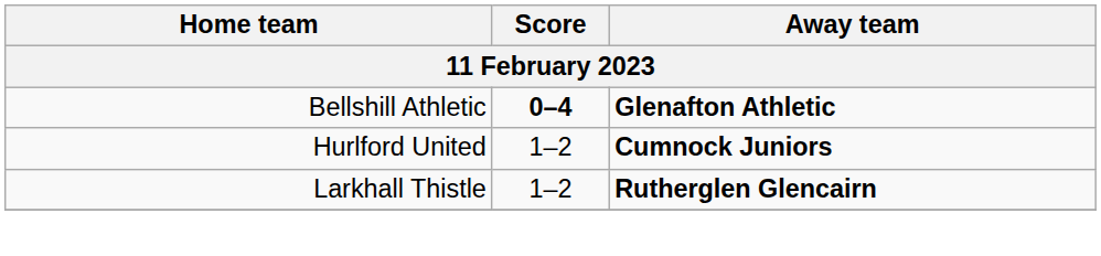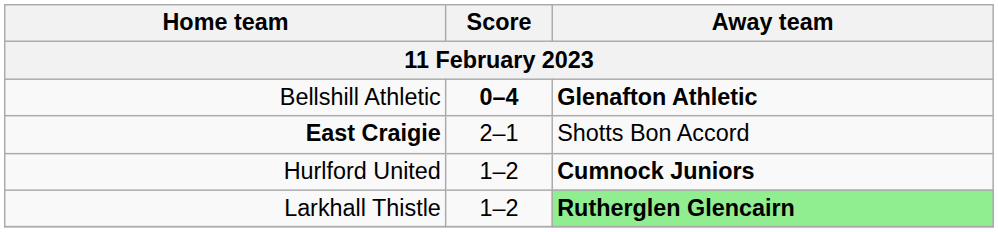+ row: East Craigie | 2–1 | Shotts Bon Accord
Larkhall Thistle | Away team: no background -> lightgreen background
